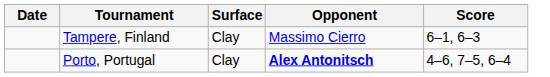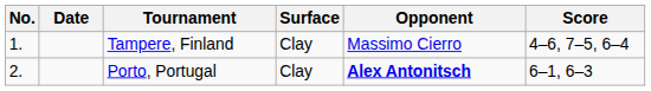+ column: No. | 1. | 2.
Tampere, Finland | Score: 6–1, 6–3 -> 4–6, 7–5, 6–4
Porto, Portugal | Score: 4–6, 7–5, 6–4 -> 6–1, 6–3
